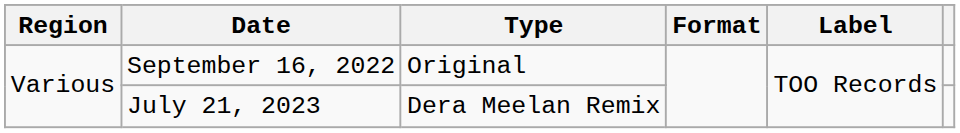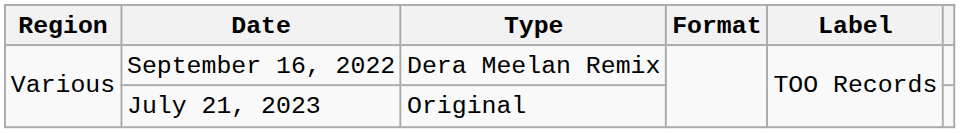September 16, 2022 | Type: Original -> Dera Meelan Remix
July 21, 2023 | Type: Dera Meelan Remix -> Original
